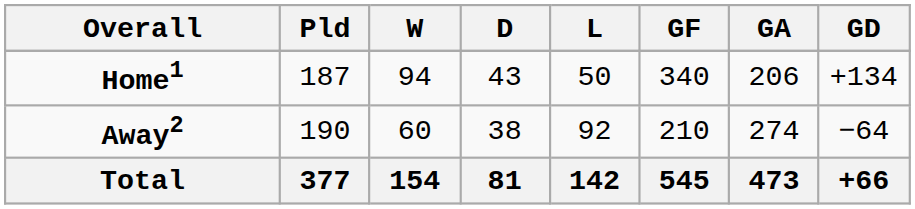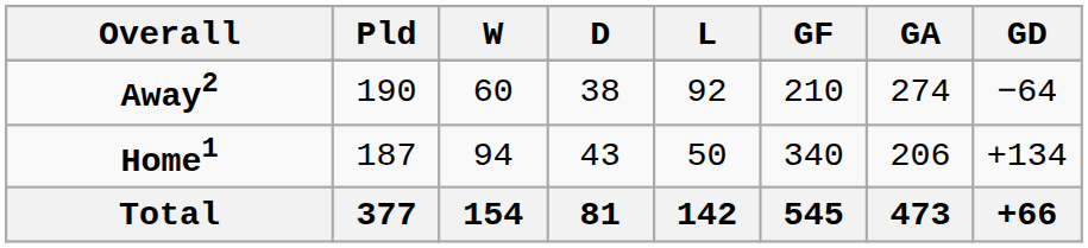rows swapped: Home1 <-> Away2
